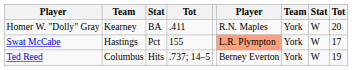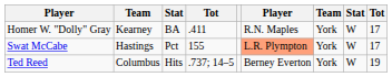Homer W. "Dolly" Gray | column 9: 20 -> 17
